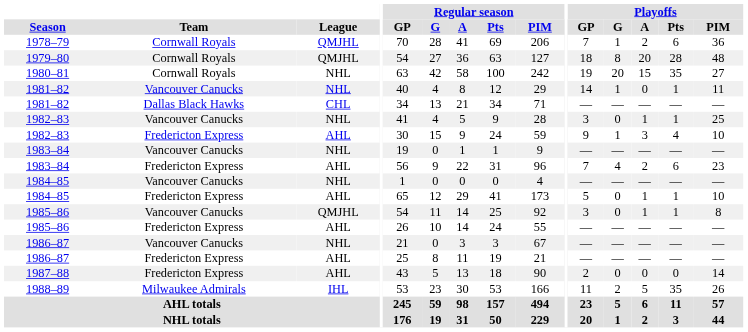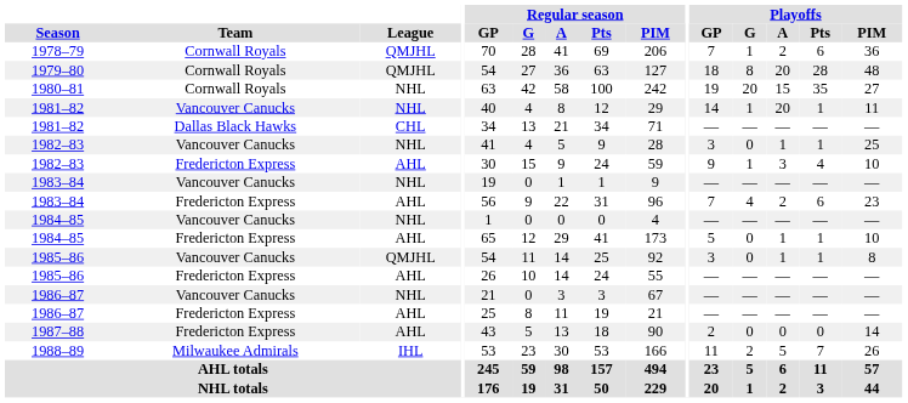1981–82 / Vancouver Canucks | Playoffs / A: 0 -> 20
1988–89 | Playoffs / Pts: 35 -> 7
